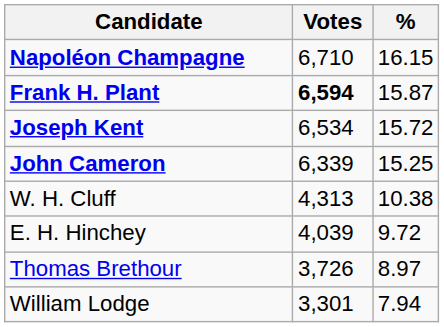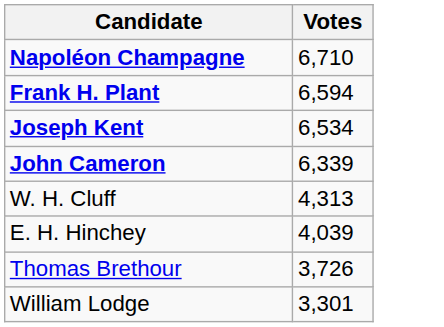- column: % | 16.15 | 15.87 | 15.72 | 15.25 | 10.38 | 9.72 | 8.97 | 7.94
Frank H. Plant | Votes: bold -> normal
